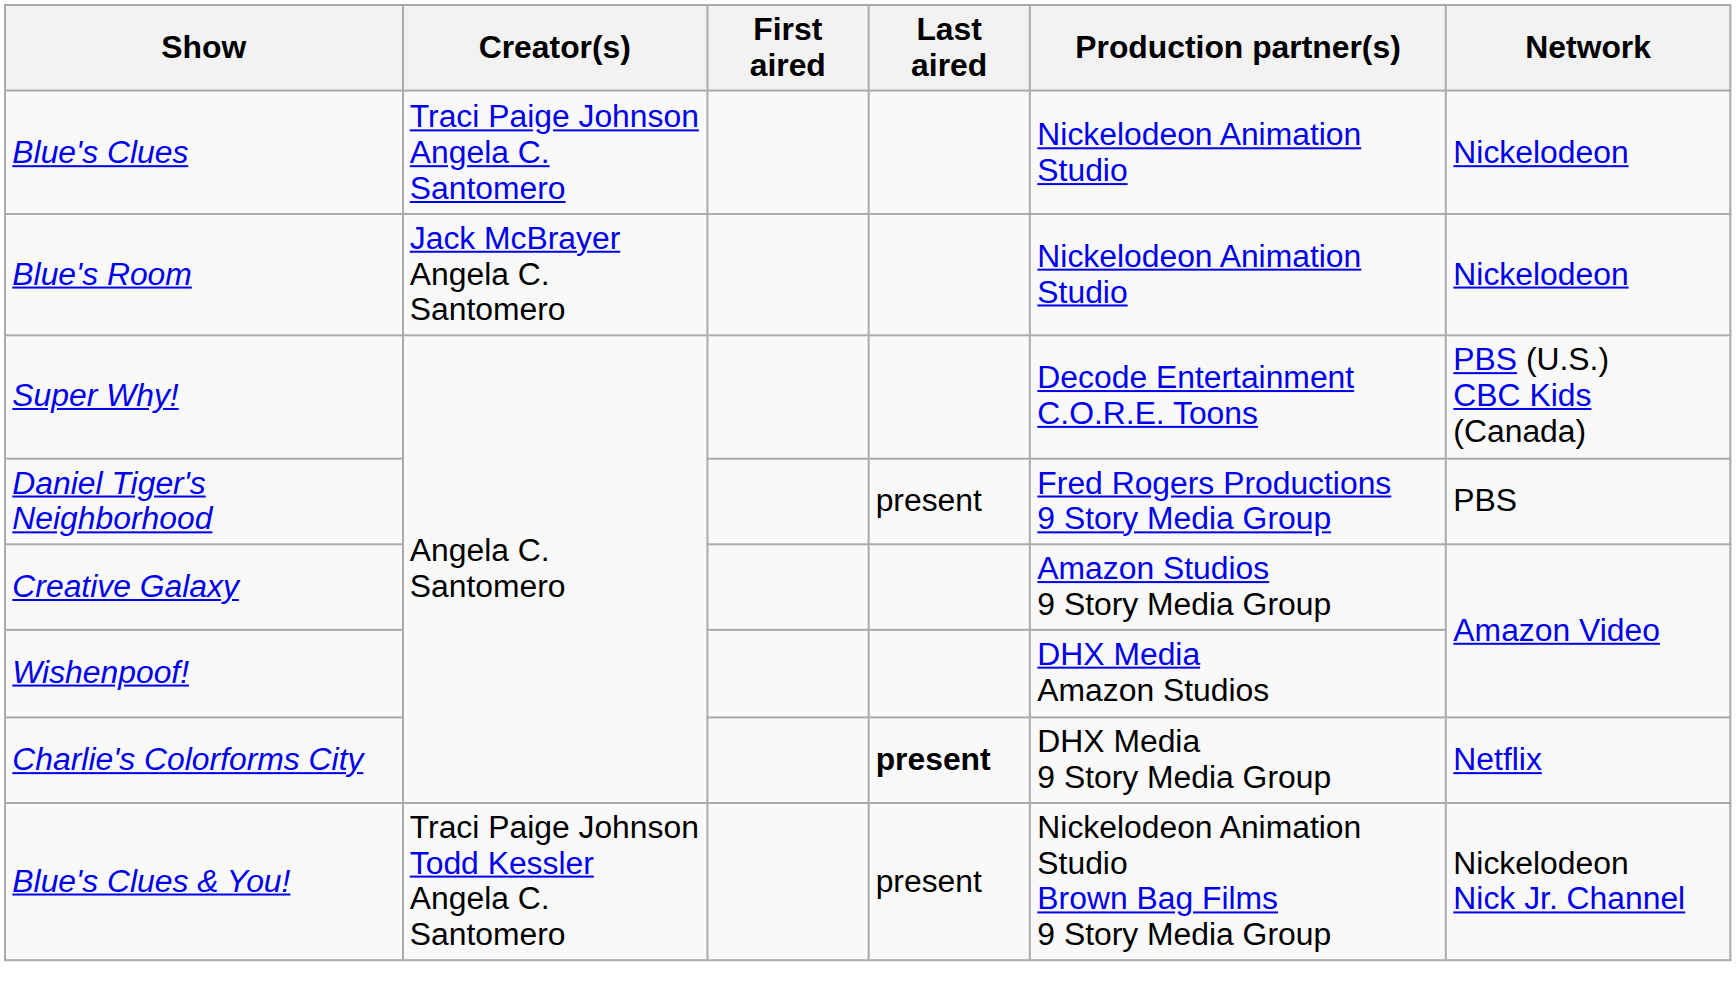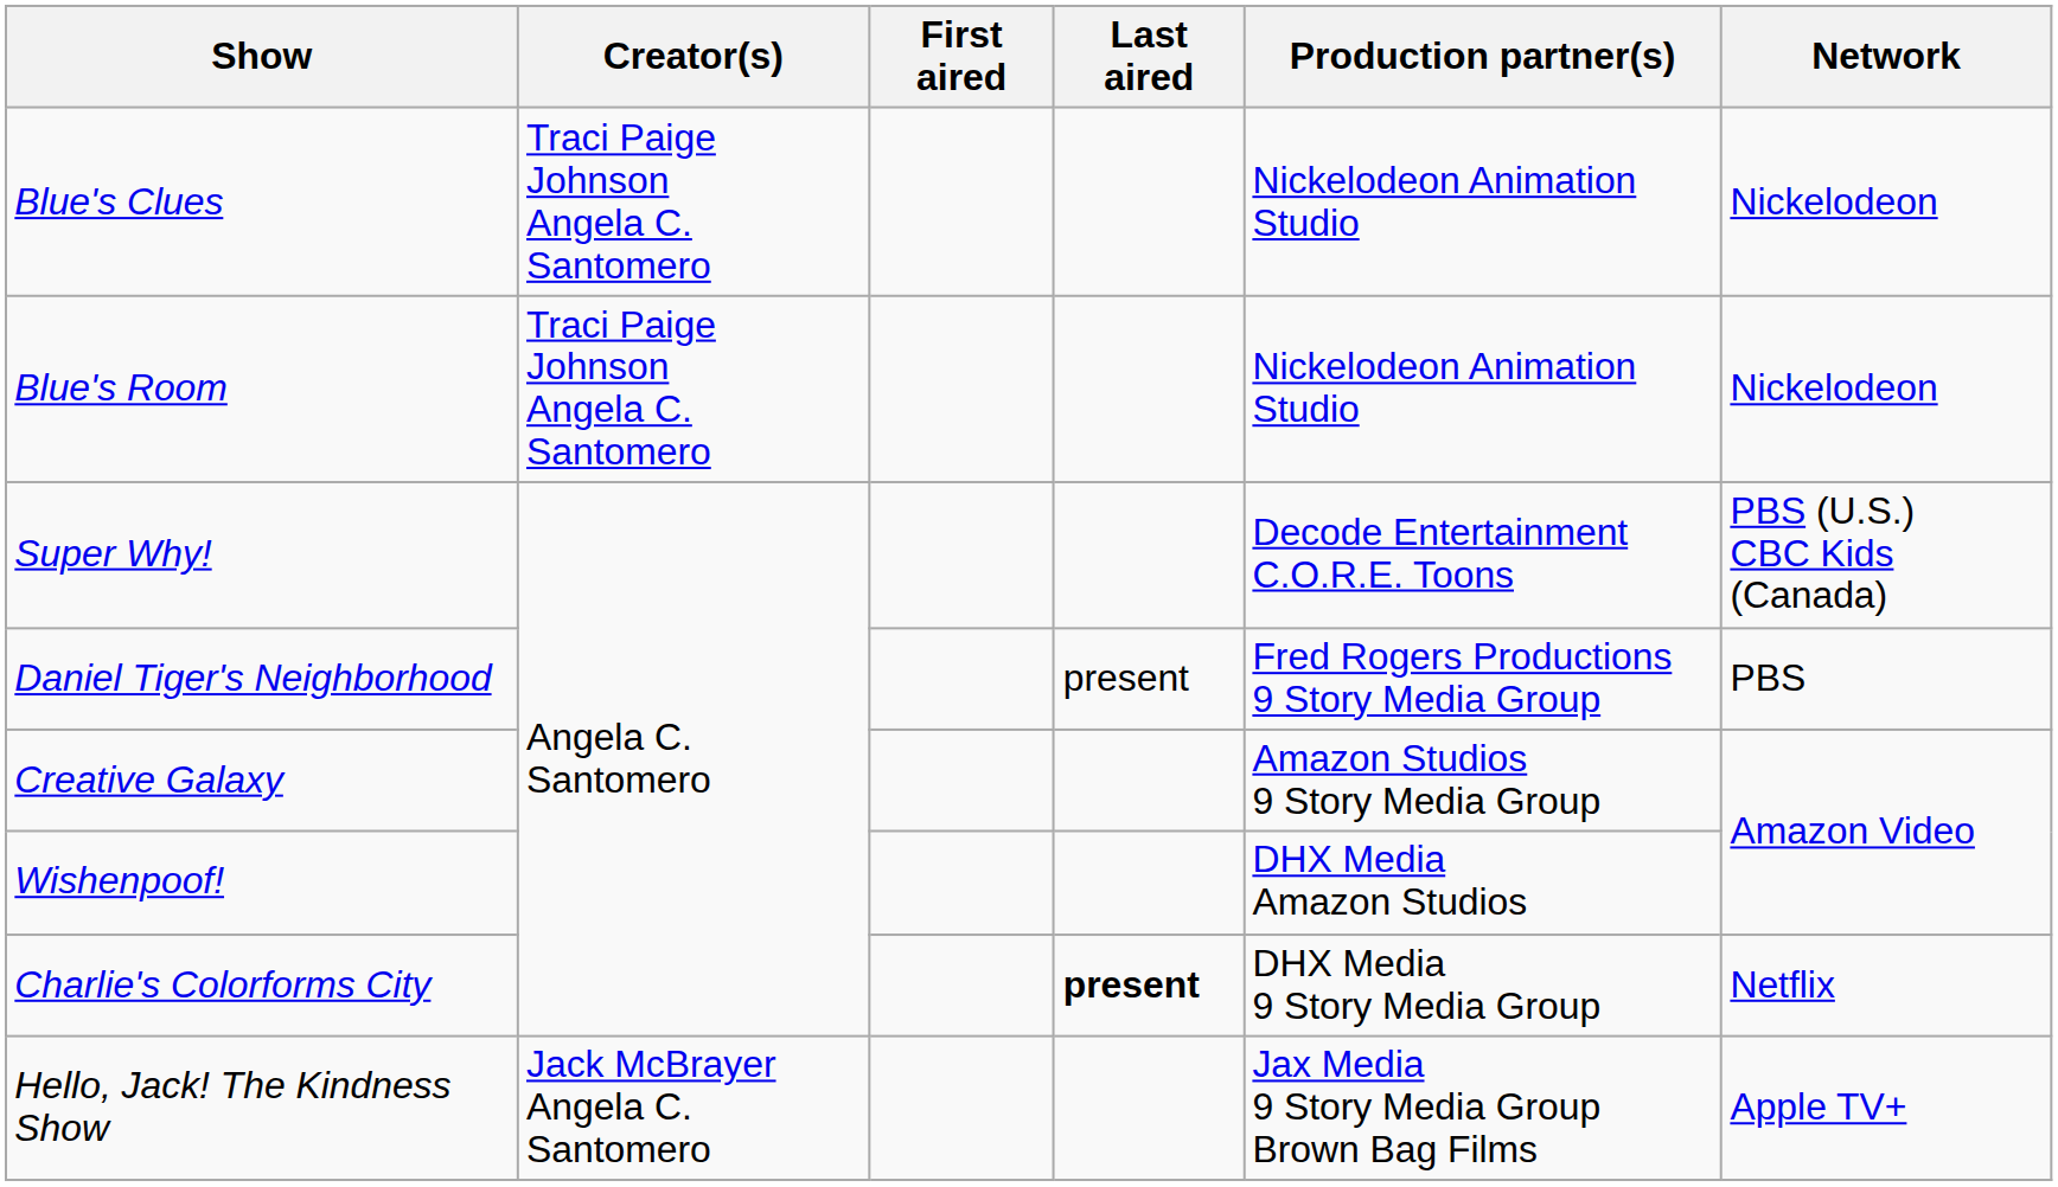Blue's Room | Creator(s): Jack McBrayer Angela C. Santomero -> Traci Paige Johnson Angela C. Santomero
- row: Blue's Clues & You! | Traci Paige Johnson Todd Kessler Angela C. Santomero | present | Nickelodeon Animation Studio Brown Bag Films 9 Story Media Group | Nickelodeon Nick Jr. Channel
+ row: Hello, Jack! The Kindness Show | Jack McBrayer Angela C. Santomero | Jax Media 9 Story Media Group Brown Bag Films | Apple TV+
